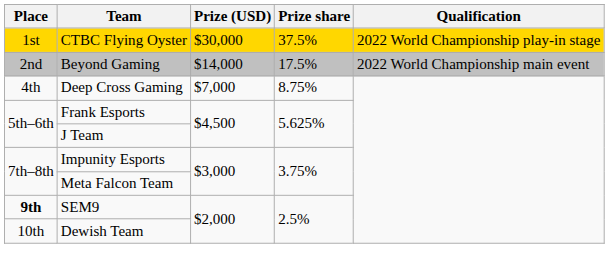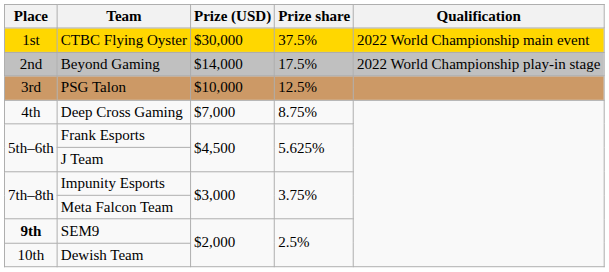CTBC Flying Oyster | Qualification: 2022 World Championship play-in stage -> 2022 World Championship main event
Beyond Gaming | Qualification: 2022 World Championship main event -> 2022 World Championship play-in stage
+ row: 3rd | PSG Talon | $10,000 | 12.5%
